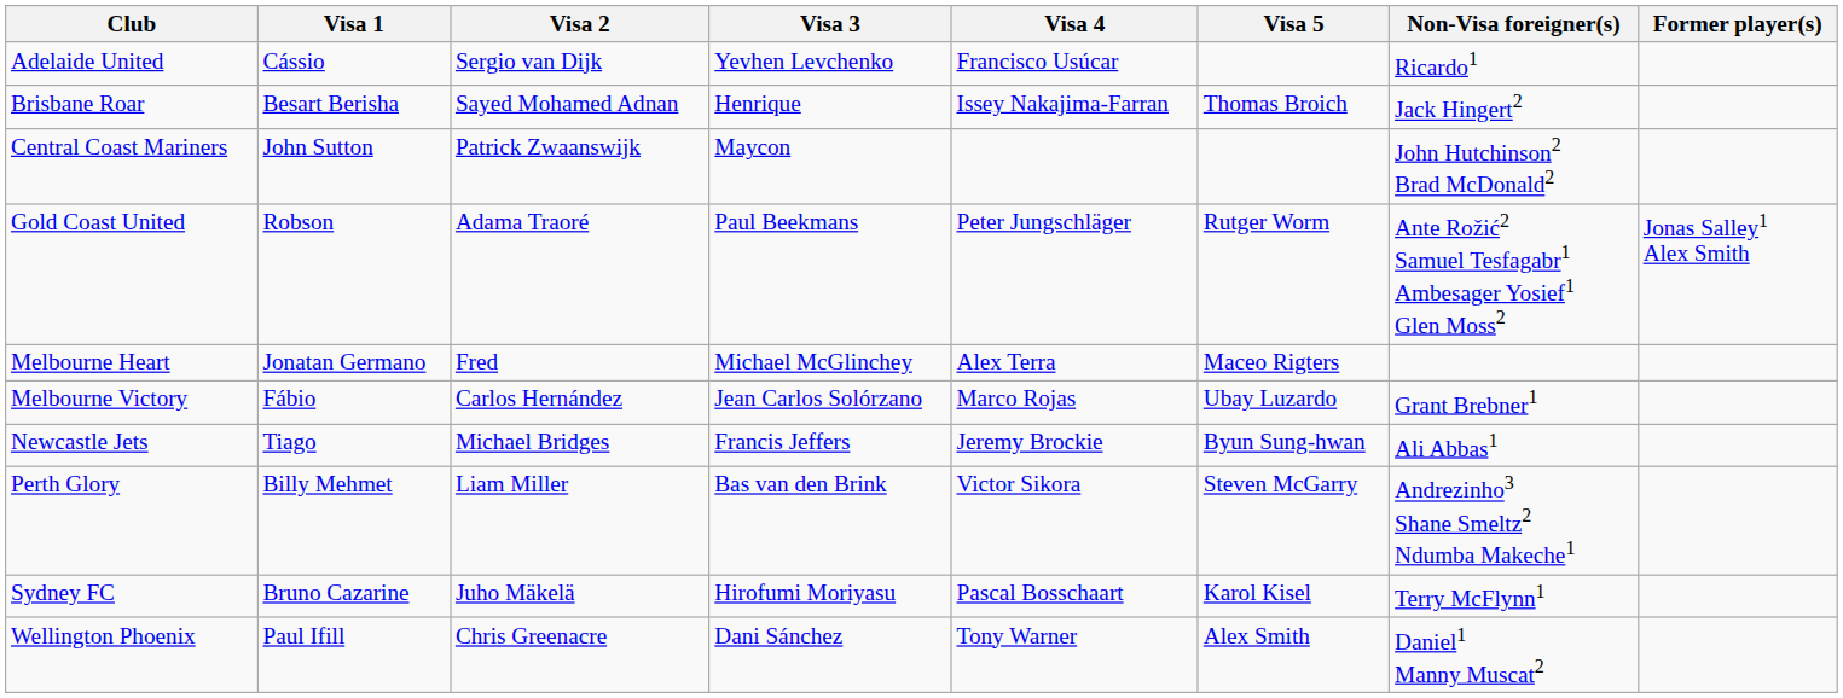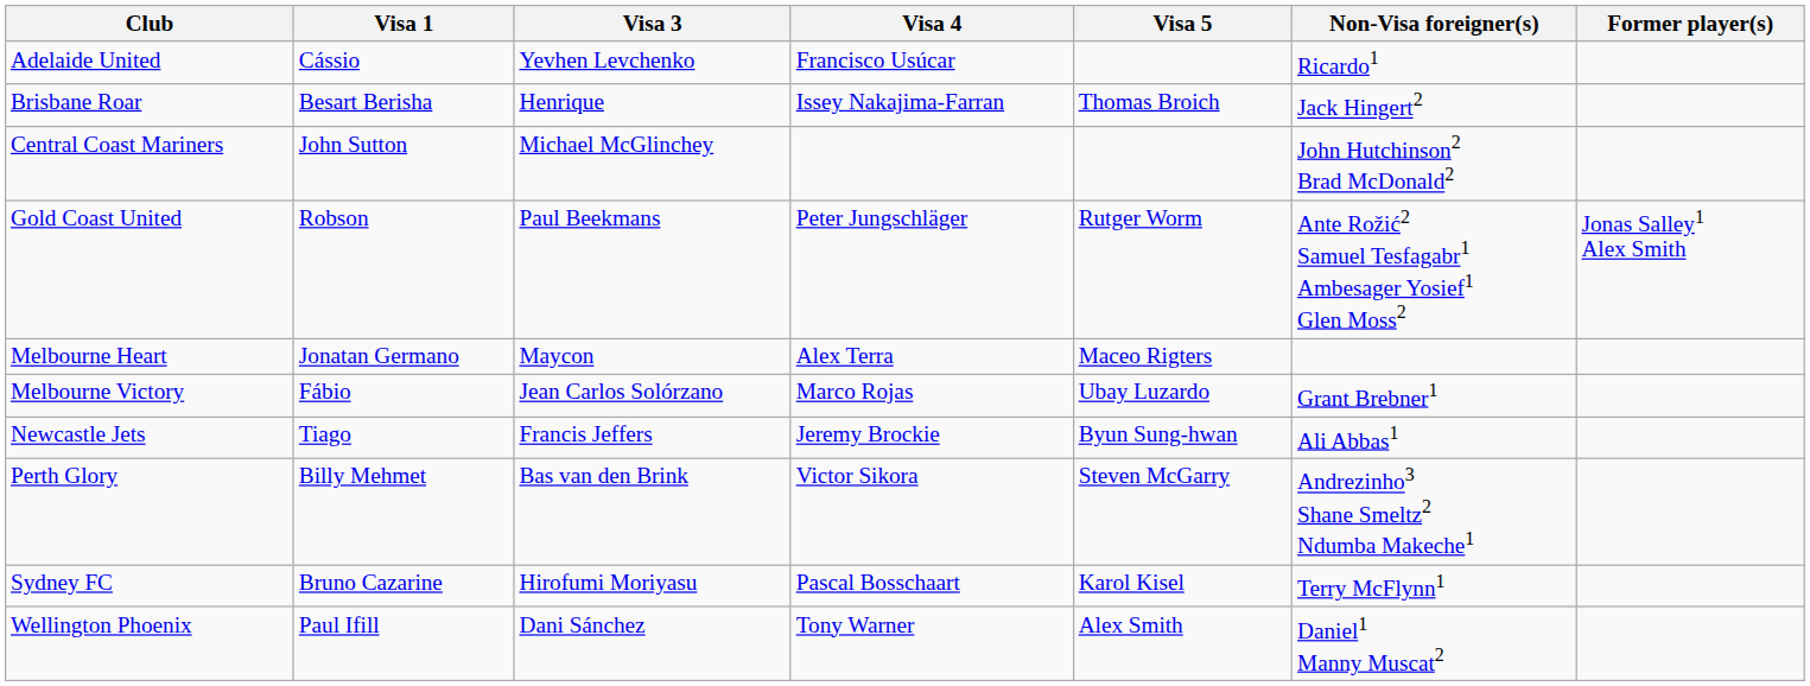- column: Visa 2 | Sergio van Dijk | Sayed Mohamed Adnan | Patrick Zwaanswijk | Adama Traoré | Fred | Carlos Hernández | Michael Bridges | Liam Miller | Juho Mäkelä | Chris Greenacre
Central Coast Mariners | Visa 3: Maycon -> Michael McGlinchey
Melbourne Heart | Visa 3: Michael McGlinchey -> Maycon
